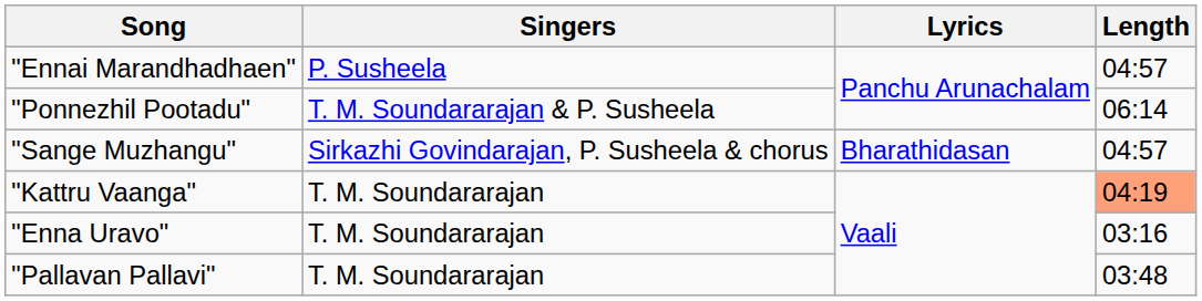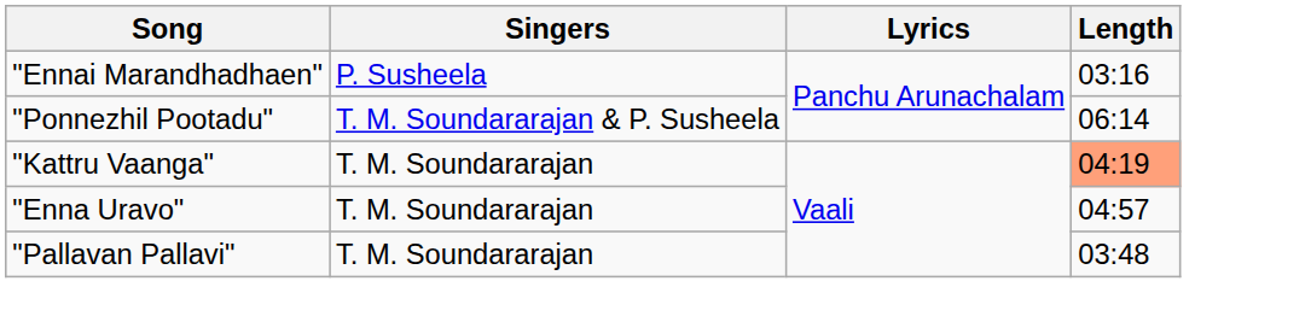"Ennai Marandhadhaen" | Length: 04:57 -> 03:16
- row: "Sange Muzhangu" | Sirkazhi Govindarajan, P. Susheela & chorus | Bharathidasan | 04:57
"Enna Uravo" | Length: 03:16 -> 04:57
